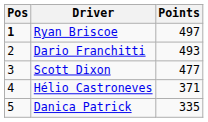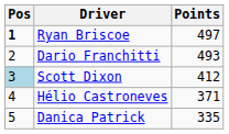Scott Dixon | Pos: no background -> lightblue background
Scott Dixon | Points: 477 -> 412
